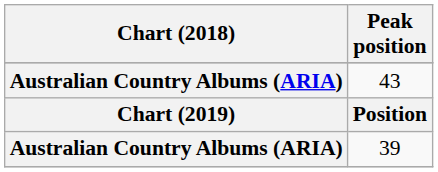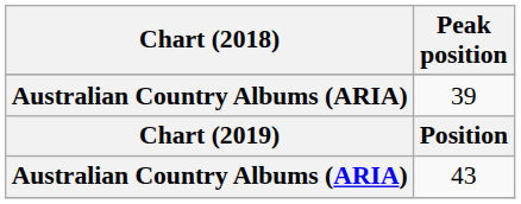rows swapped: 43 <-> 39
